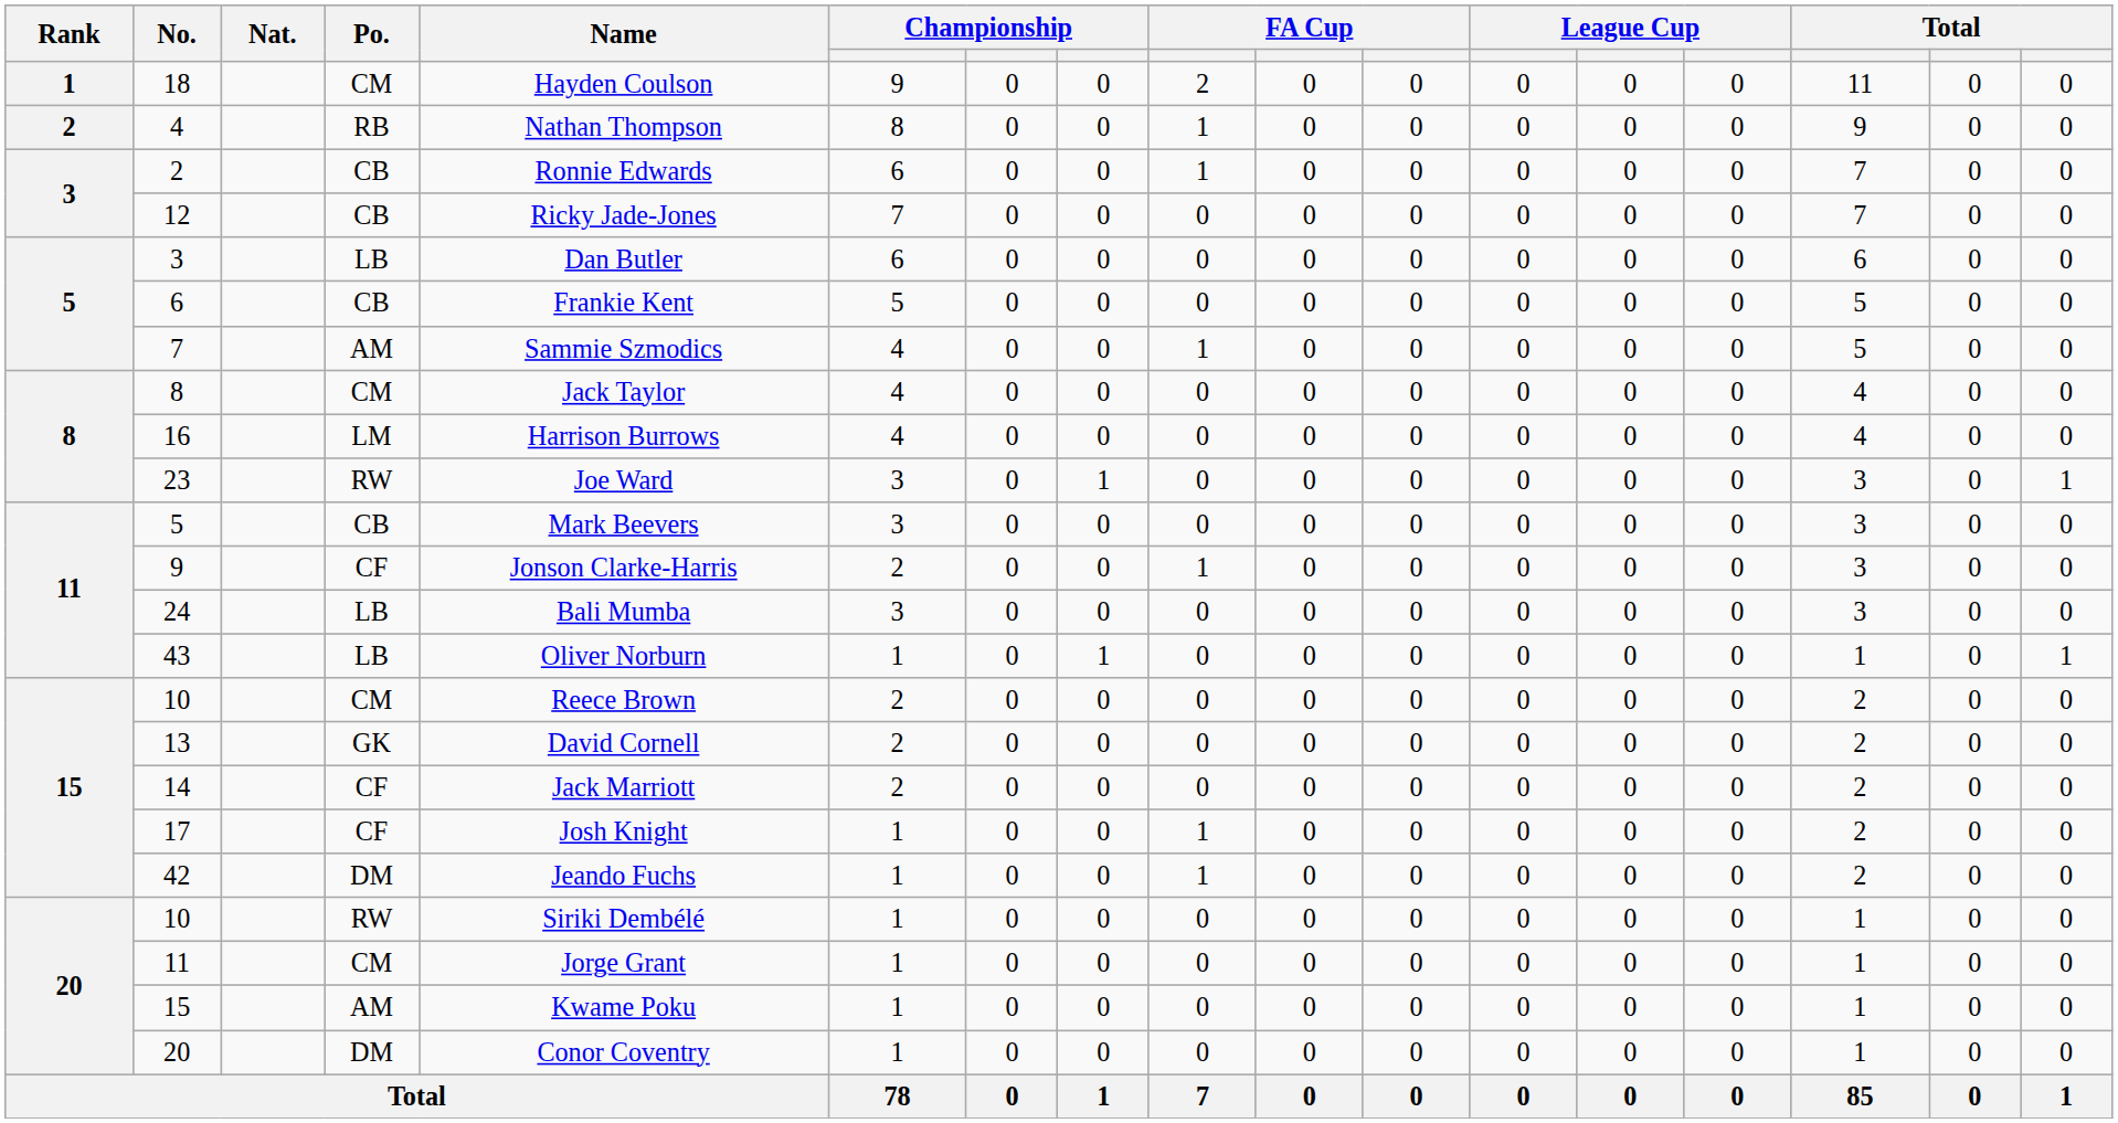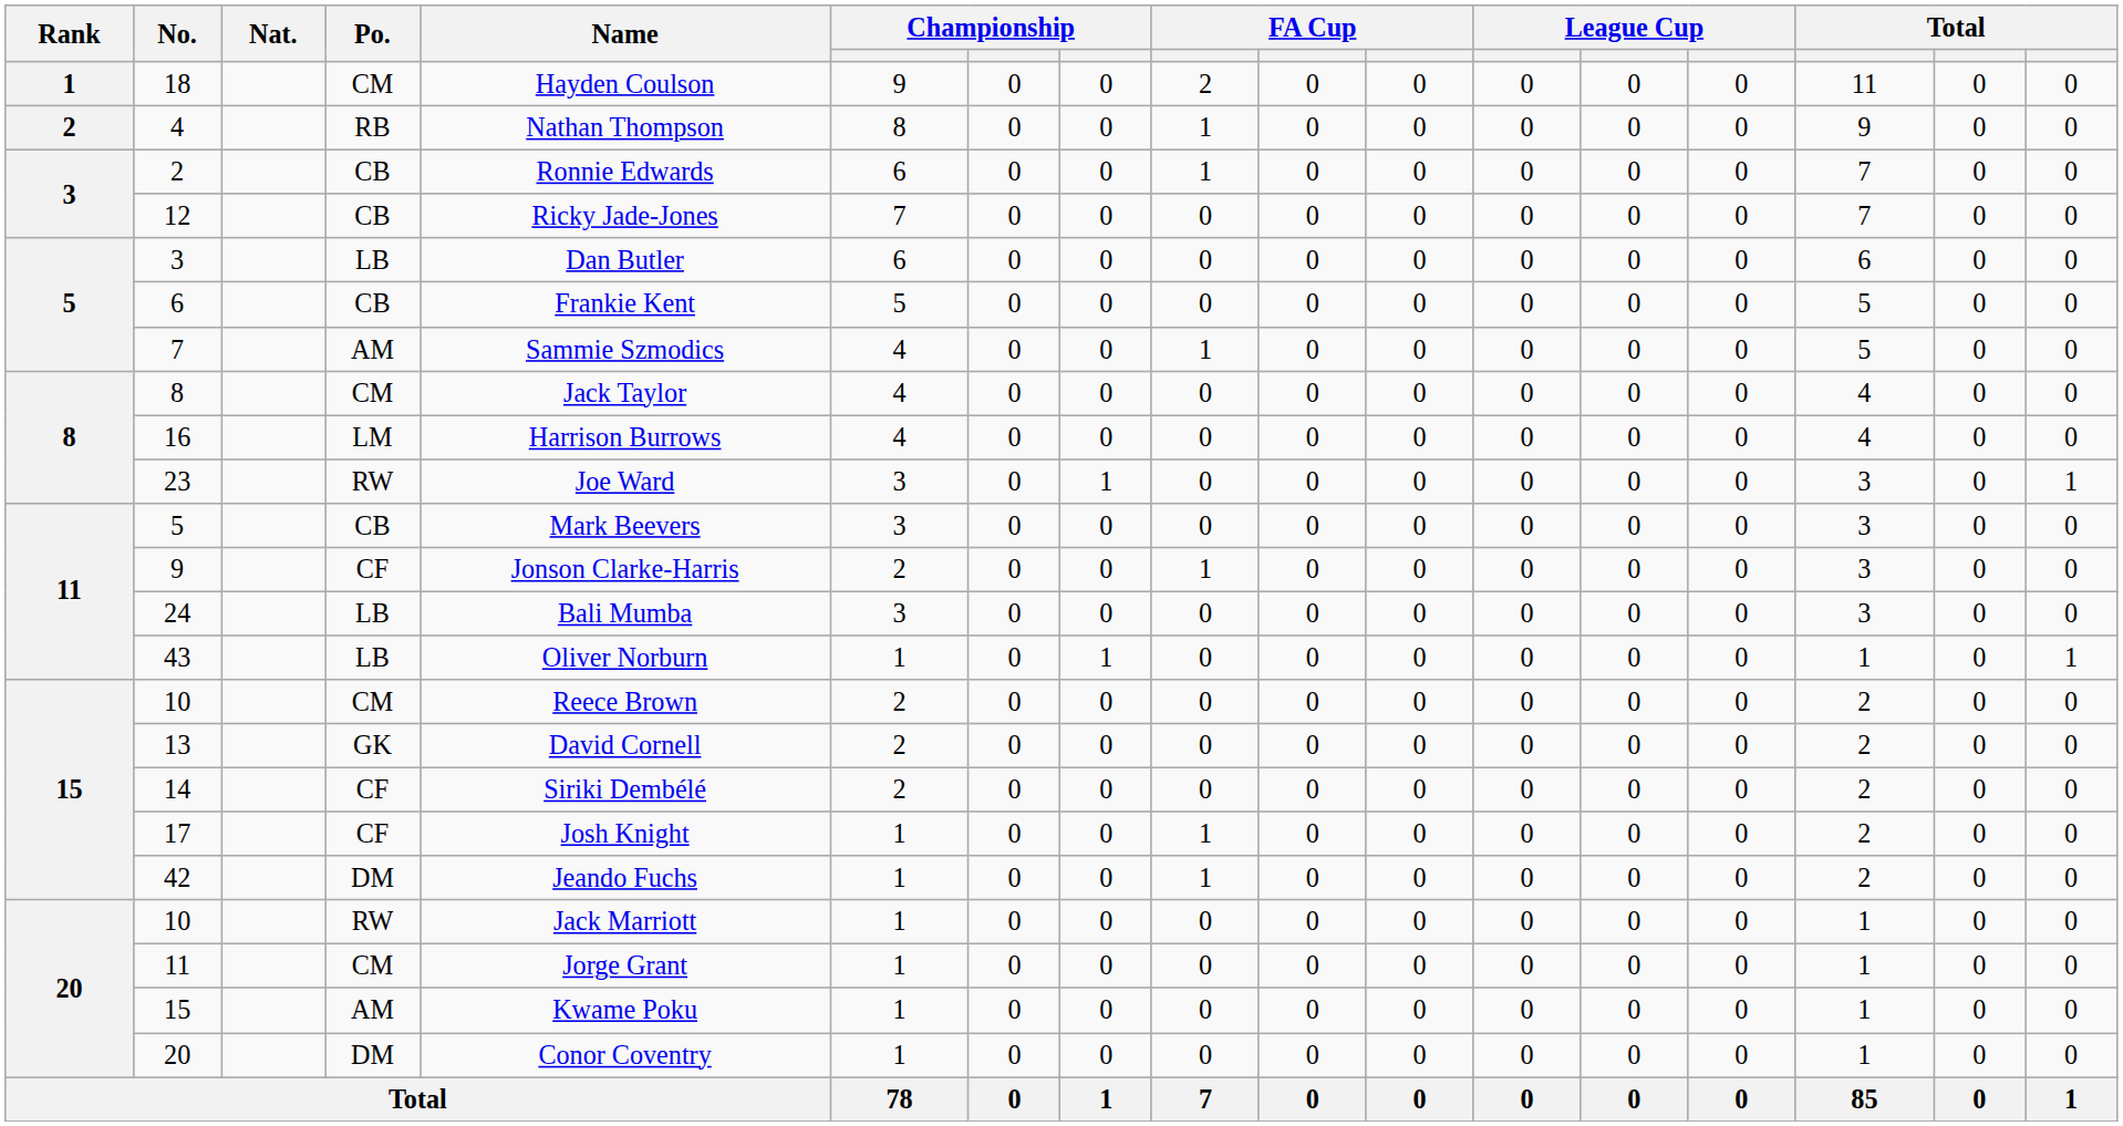14 | Name: Jack Marriott -> Siriki Dembélé
10 / RW | Name: Siriki Dembélé -> Jack Marriott
